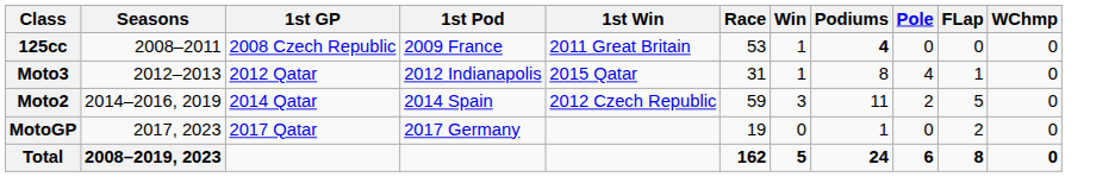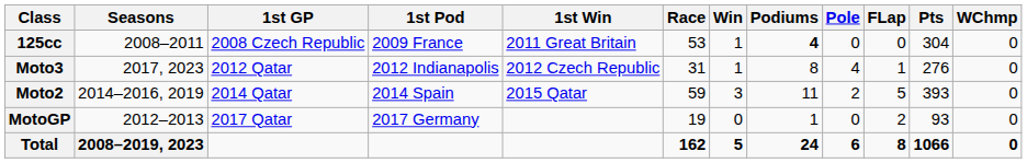+ column: Pts | 304 | 276 | 393 | 93 | 1066
Moto3 | Seasons: 2012–2013 -> 2017, 2023
Moto3 | 1st Win: 2015 Qatar -> 2012 Czech Republic
Moto2 | 1st Win: 2012 Czech Republic -> 2015 Qatar
MotoGP | Seasons: 2017, 2023 -> 2012–2013
